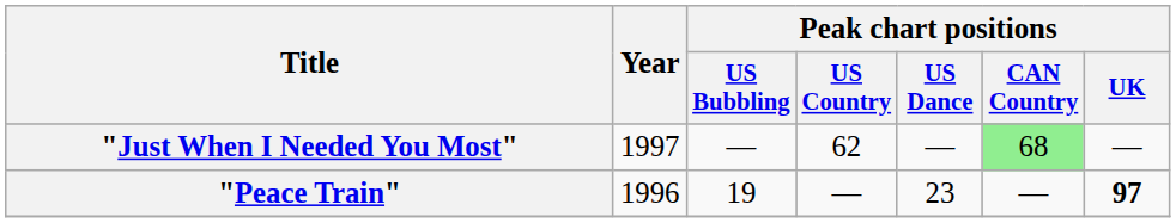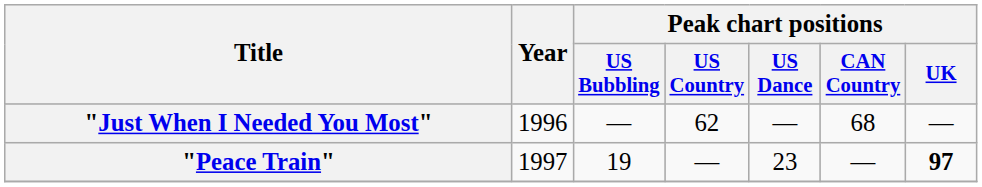"Just When I Needed You Most" | Year: 1997 -> 1996
"Just When I Needed You Most" | Peak chart positions / CAN Country: lightgreen background -> no background
"Peace Train" | Year: 1996 -> 1997
